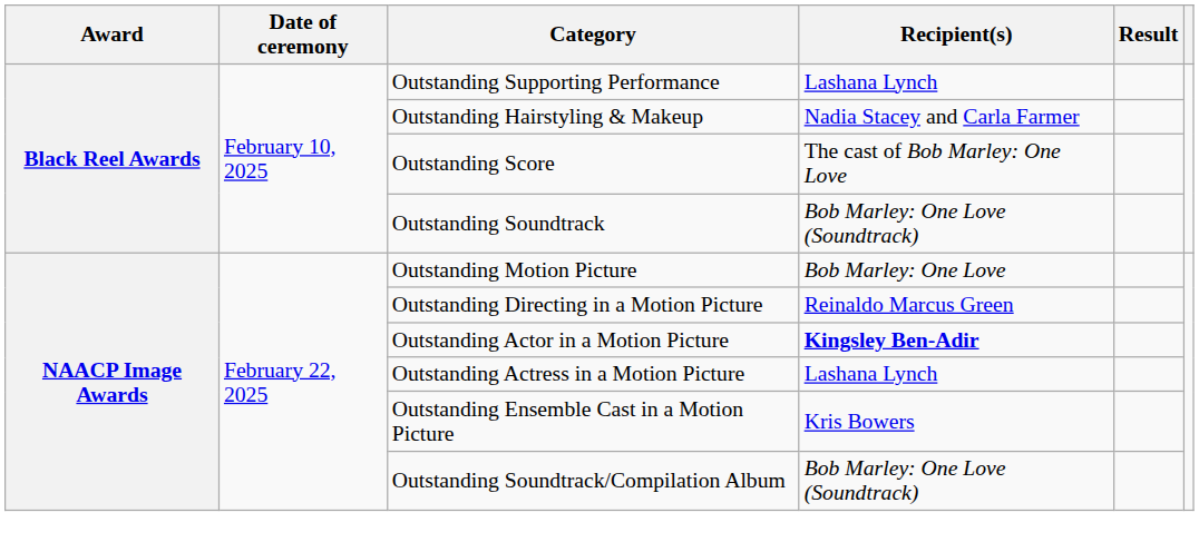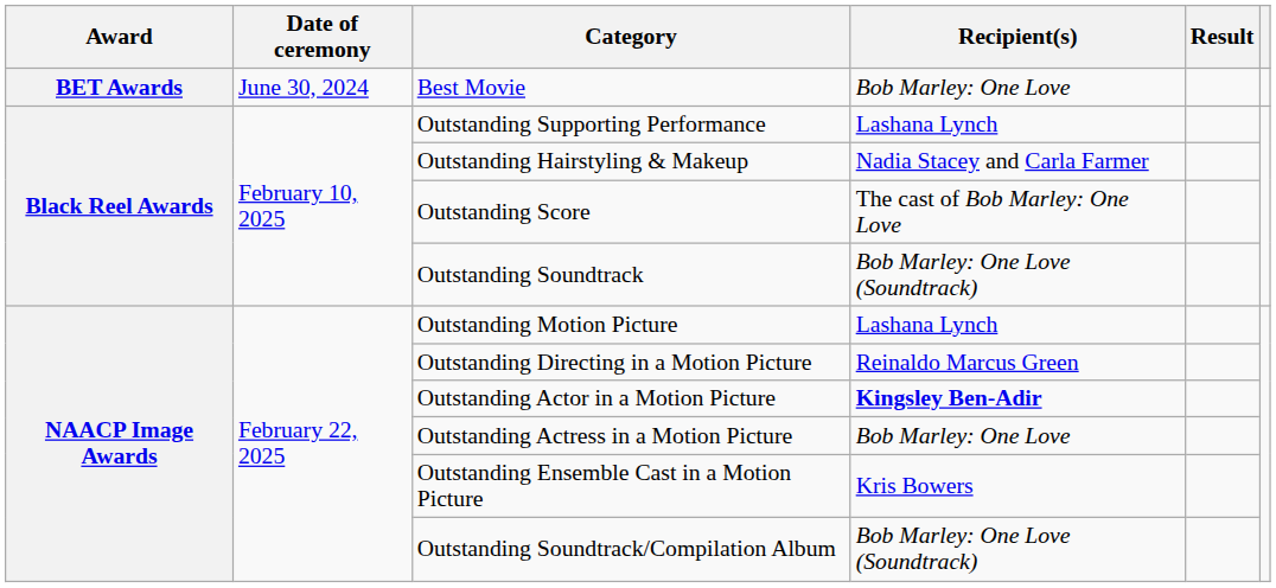+ row: BET Awards | June 30, 2024 | Best Movie | Bob Marley: One Love
Outstanding Motion Picture | Recipient(s): Bob Marley: One Love -> Lashana Lynch
Outstanding Actress in a Motion Picture | Recipient(s): Lashana Lynch -> Bob Marley: One Love
